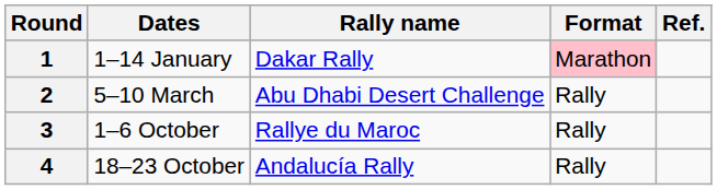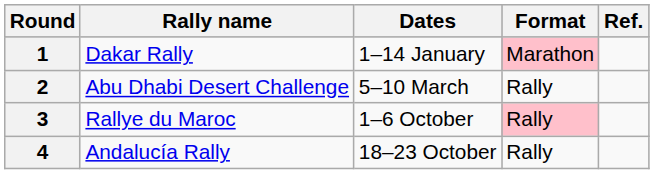columns swapped: Dates <-> Rally name
3 | Format: no background -> pink background
